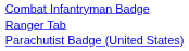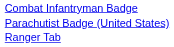rows swapped: Parachutist Badge (United States) <-> Ranger Tab
